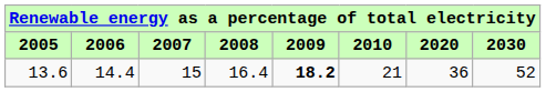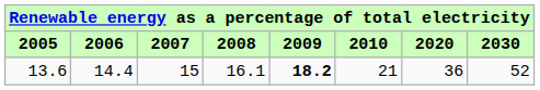13.6 | 2008: 16.4 -> 16.1
